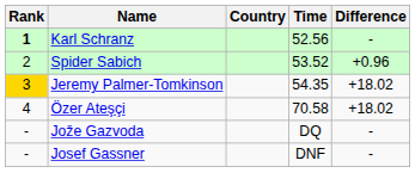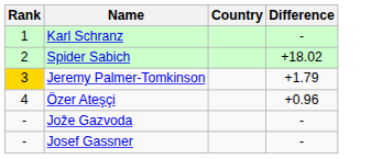- column: Time | 52.56 | 53.52 | 54.35 | 70.58 | DQ | DNF
Karl Schranz | Rank: bold -> normal
Spider Sabich | Difference: +0.96 -> +18.02
Jeremy Palmer-Tomkinson | Difference: +18.02 -> +1.79
Özer Ateşçi | Difference: +18.02 -> +0.96
